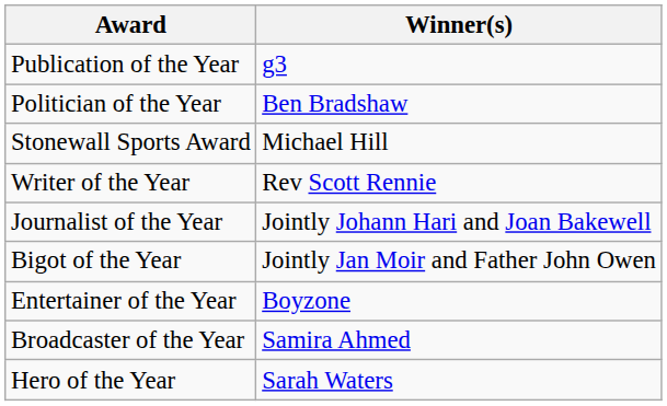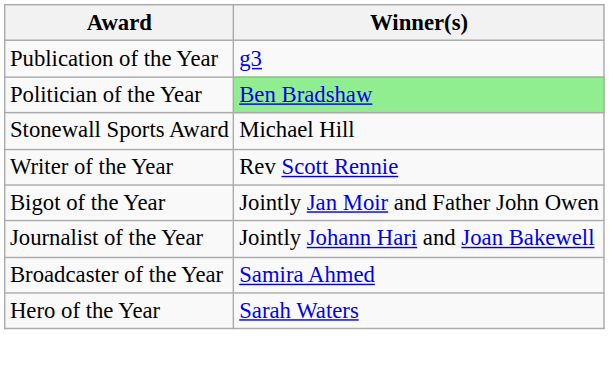Politician of the Year | Winner(s): no background -> lightgreen background
rows swapped: Bigot of the Year <-> Journalist of the Year
- row: Entertainer of the Year | Boyzone
